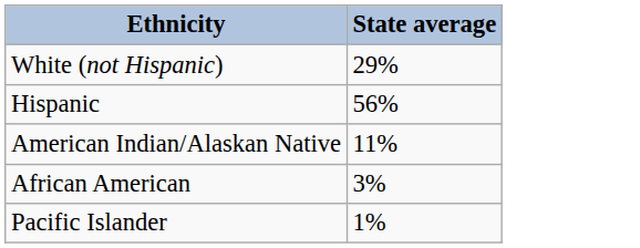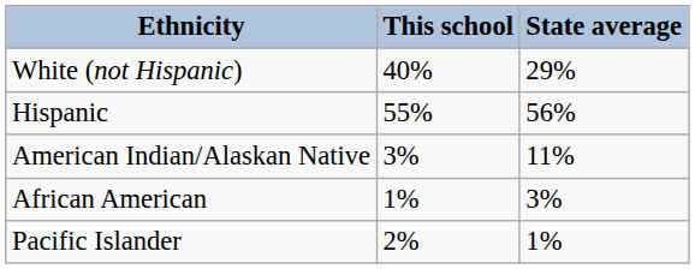+ column: This school | 40% | 55% | 3% | 1% | 2%
